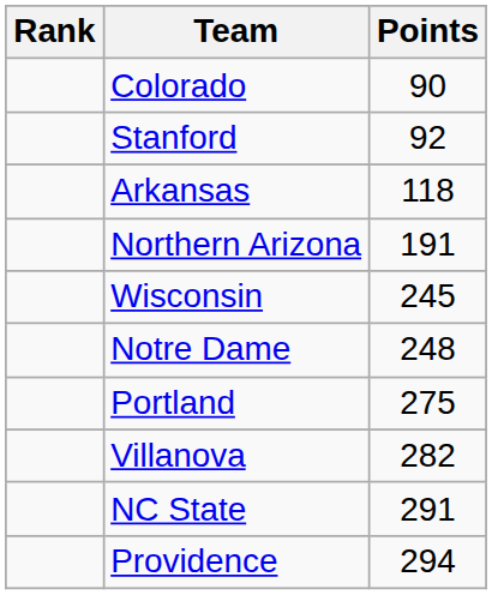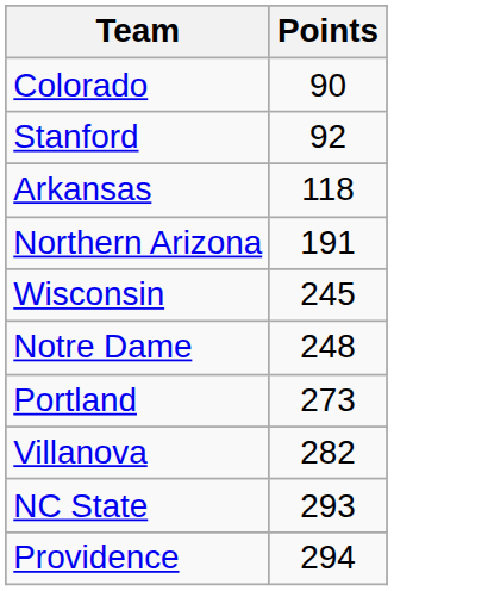- column: Rank
Portland | Points: 275 -> 273
NC State | Points: 291 -> 293
